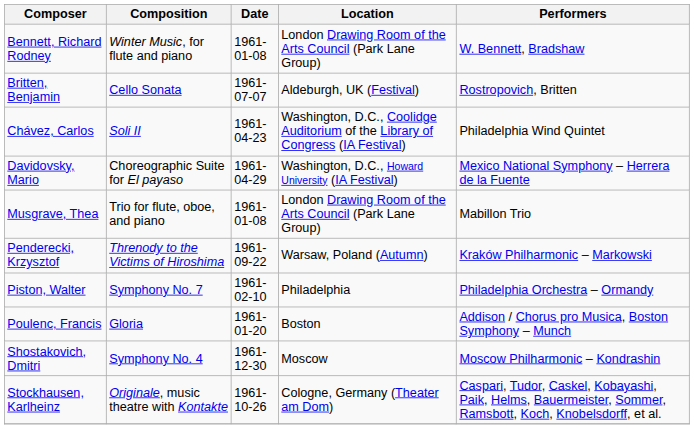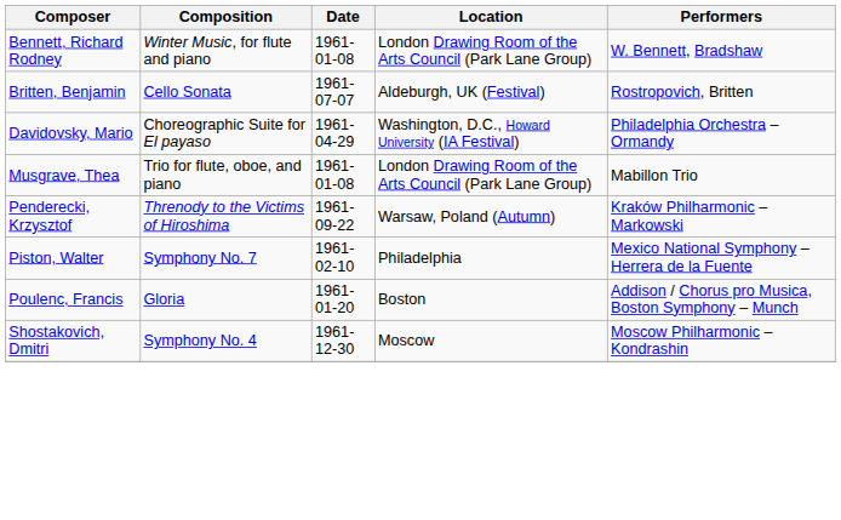- row: Chávez, Carlos | Soli II | 1961-04-23 | Washington, D.C., Coolidge Auditorium of the Library of Congress (IA Festival) | Philadelphia Wind Quintet
Davidovsky, Mario | Performers: Mexico National Symphony – Herrera de la Fuente -> Philadelphia Orchestra – Ormandy
Piston, Walter | Performers: Philadelphia Orchestra – Ormandy -> Mexico National Symphony – Herrera de la Fuente
- row: Stockhausen, Karlheinz | Originale, music theatre with Kontakte | 1961-10-26 | Cologne, Germany (Theater am Dom) | Caspari, Tudor, Caskel, Kobayashi, Paik, Helms, Bauermeister, Sommer, Ramsbott, Koch, Knobelsdorff, et al.
